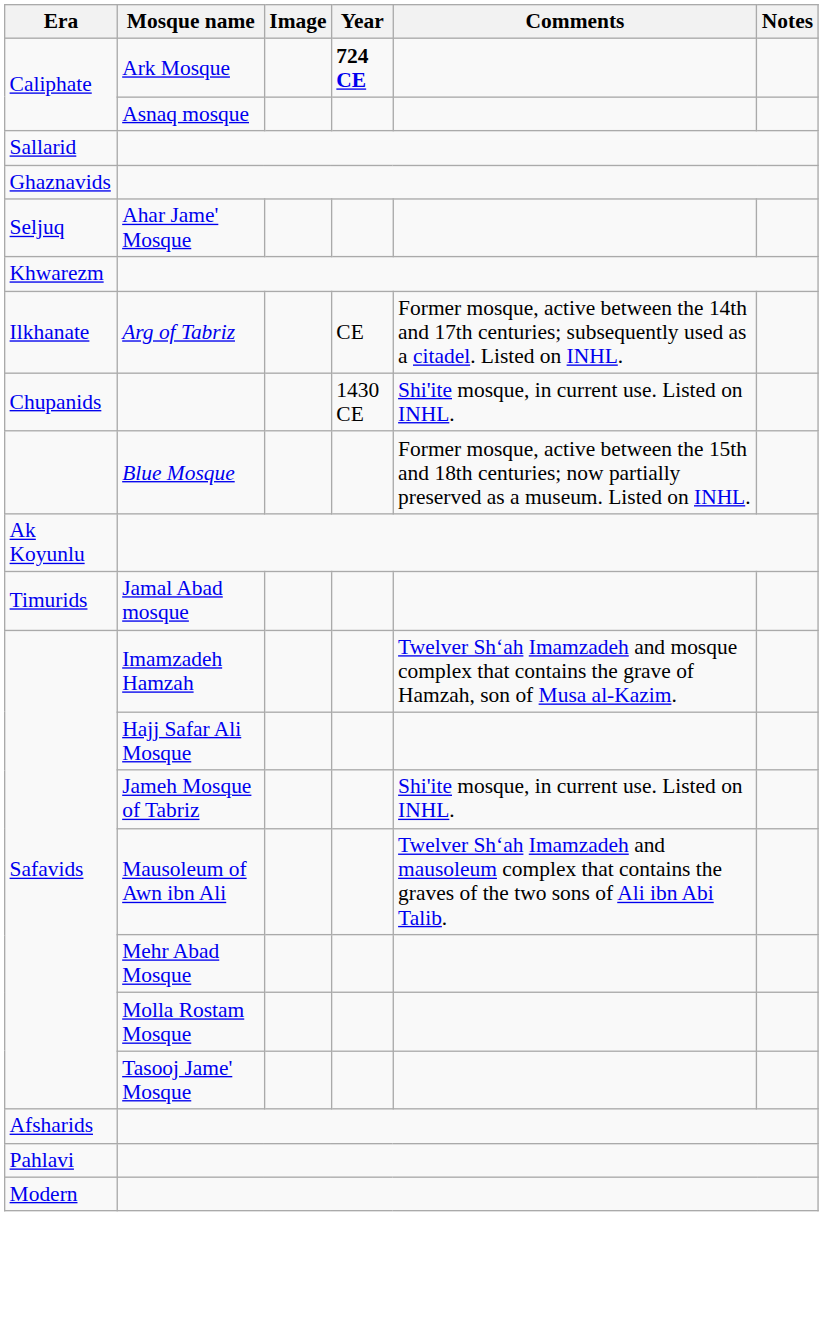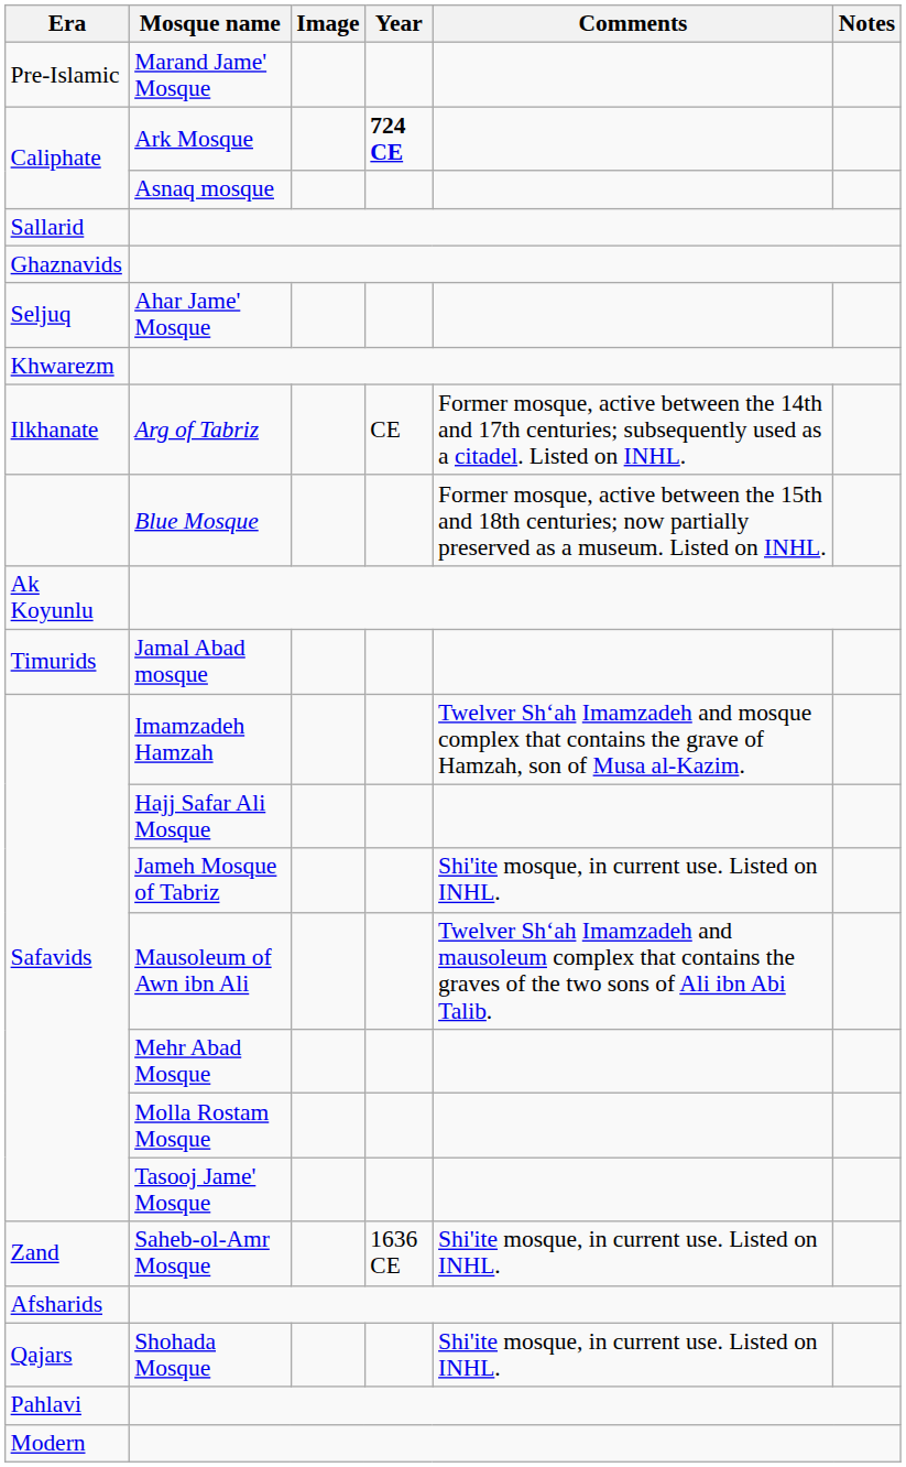+ row: Pre-Islamic | Marand Jame' Mosque
- row: Chupanids | 1430 CE | Shi'ite mosque, in current use. Listed on INHL.
+ row: Zand | Saheb-ol-Amr Mosque | 1636 CE | Shi'ite mosque, in current use. Listed on INHL.
+ row: Qajars | Shohada Mosque | Shi'ite mosque, in current use. Listed on INHL.
